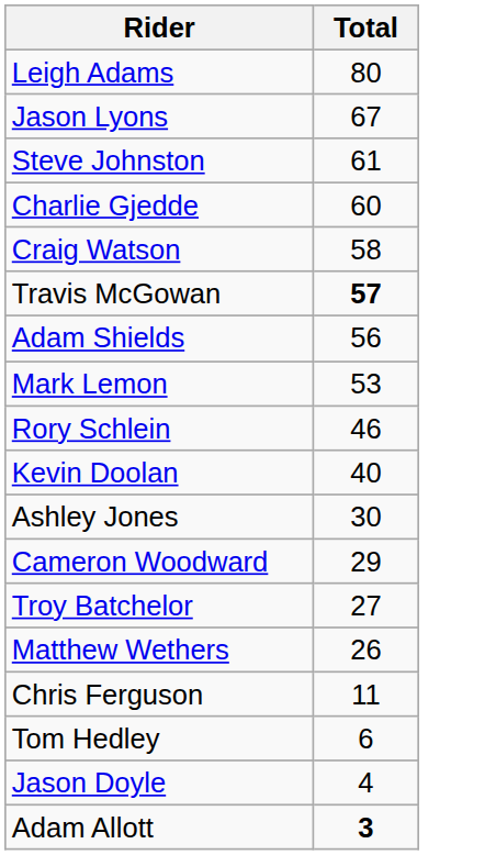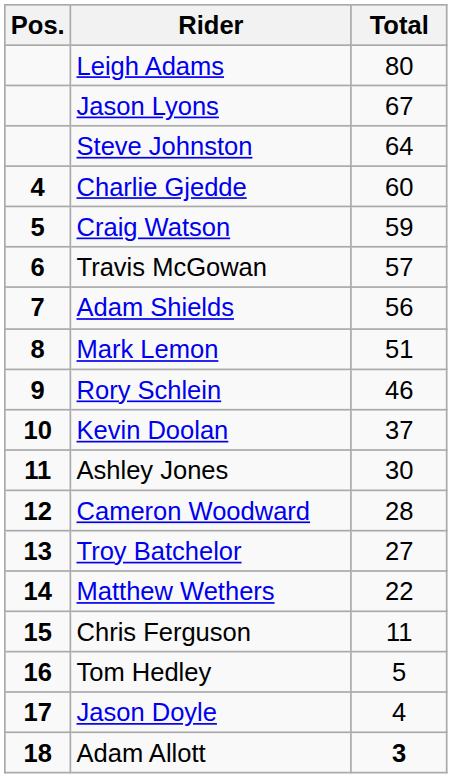+ column: Pos. | 4 | 5 | 6 | 7 | 8 | 9 | 10 | 11 | 12 | 13 | 14 | 15 | 16 | 17 | 18
Steve Johnston | Total: 61 -> 64
Craig Watson | Total: 58 -> 59
Travis McGowan | Total: bold -> normal
Mark Lemon | Total: 53 -> 51
Kevin Doolan | Total: 40 -> 37
Cameron Woodward | Total: 29 -> 28
Matthew Wethers | Total: 26 -> 22
Tom Hedley | Total: 6 -> 5
